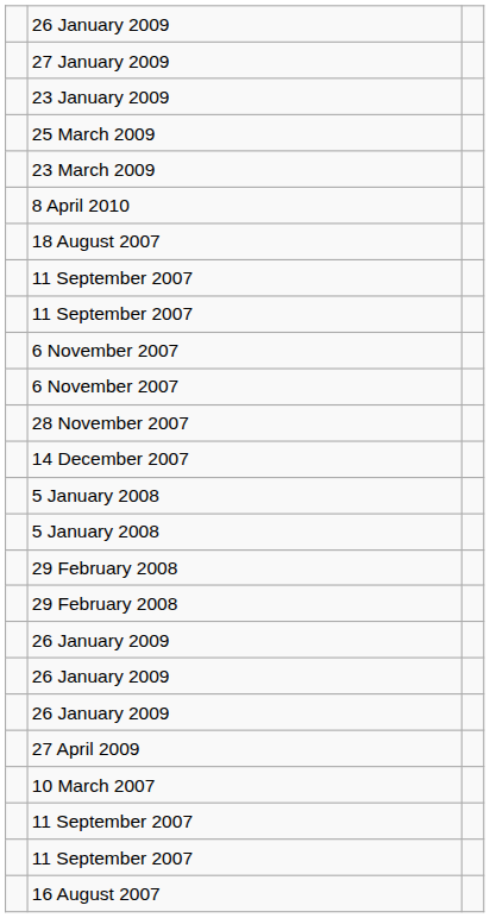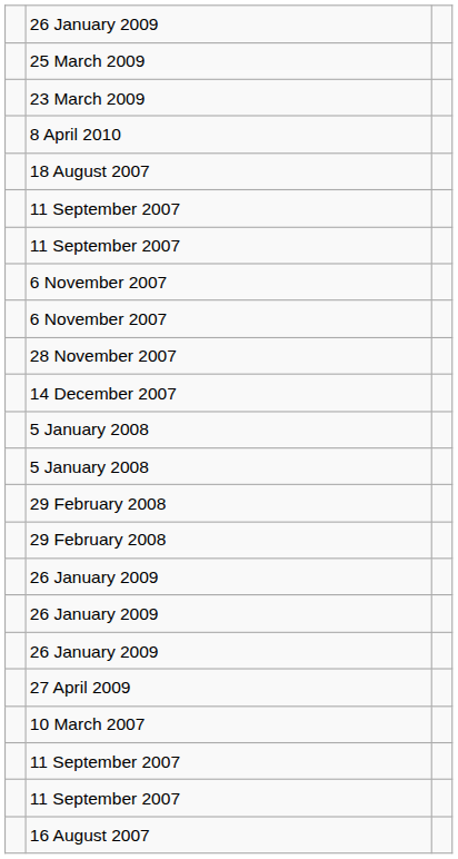- row: 27 January 2009
- row: 23 January 2009
